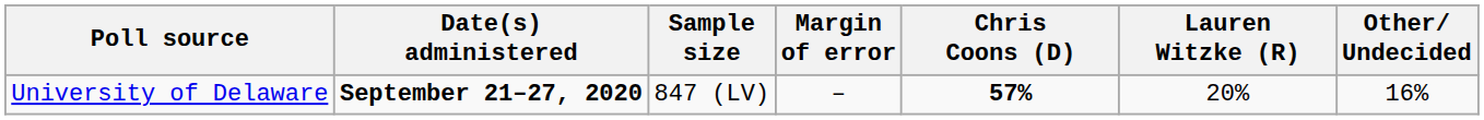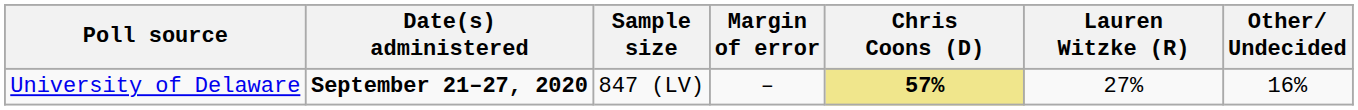University of Delaware | Chris Coons (D): no background -> khaki background
University of Delaware | Lauren Witzke (R): 20% -> 27%
